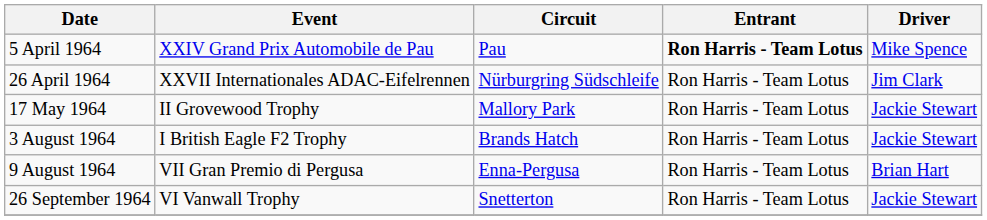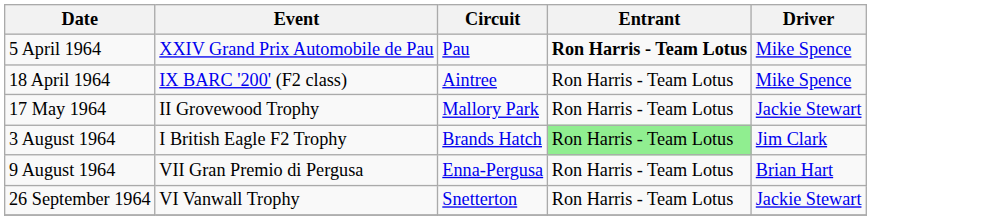+ row: 18 April 1964 | IX BARC '200' (F2 class) | Aintree | Ron Harris - Team Lotus | Mike Spence
- row: 26 April 1964 | XXVII Internationales ADAC-Eifelrennen | Nürburgring Südschleife | Ron Harris - Team Lotus | Jim Clark
3 August 1964 | Entrant: no background -> lightgreen background
3 August 1964 | Driver: Jackie Stewart -> Jim Clark
